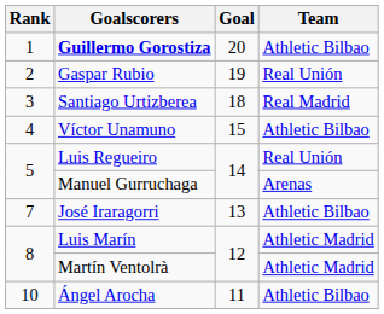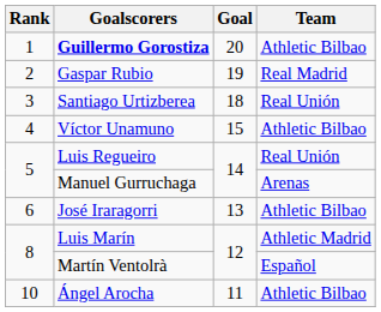Gaspar Rubio | Team: Real Unión -> Real Madrid
Santiago Urtizberea | Team: Real Madrid -> Real Unión
José Iraragorri | Rank: 7 -> 6
Martín Ventolrà | Team: Athletic Madrid -> Español
